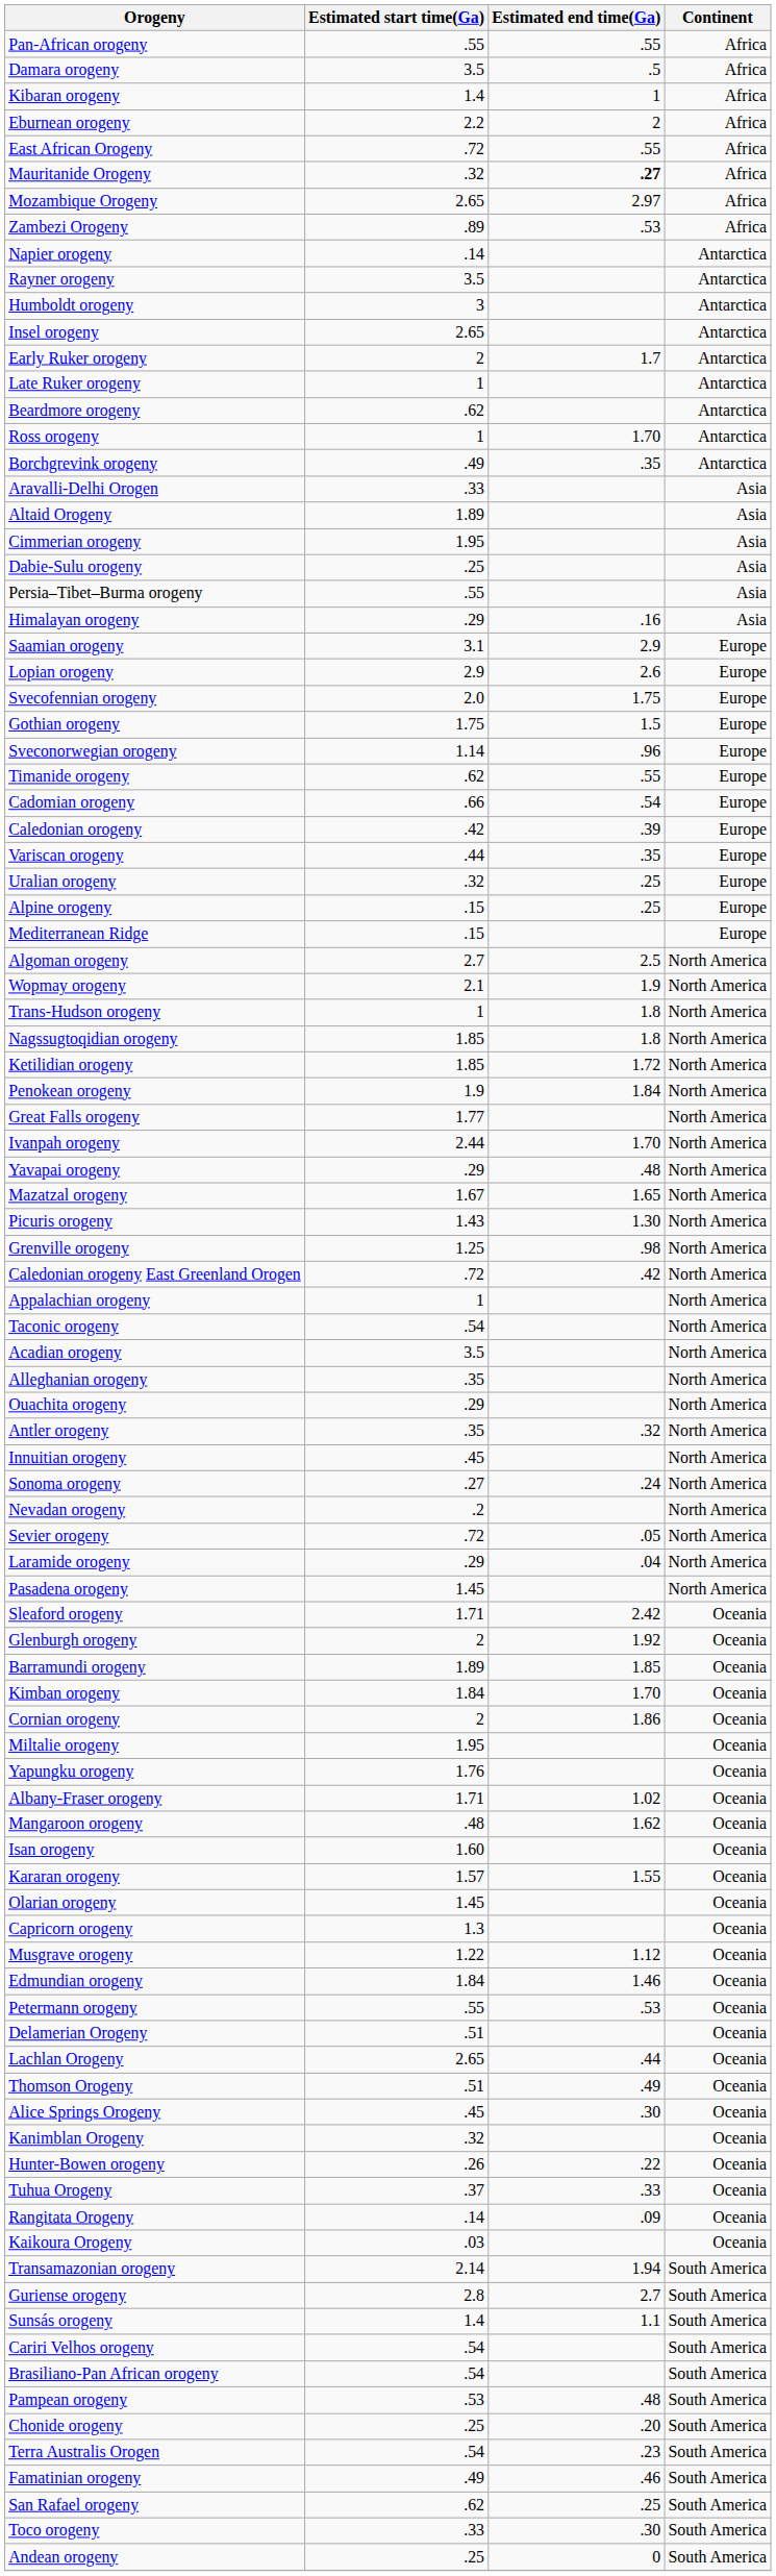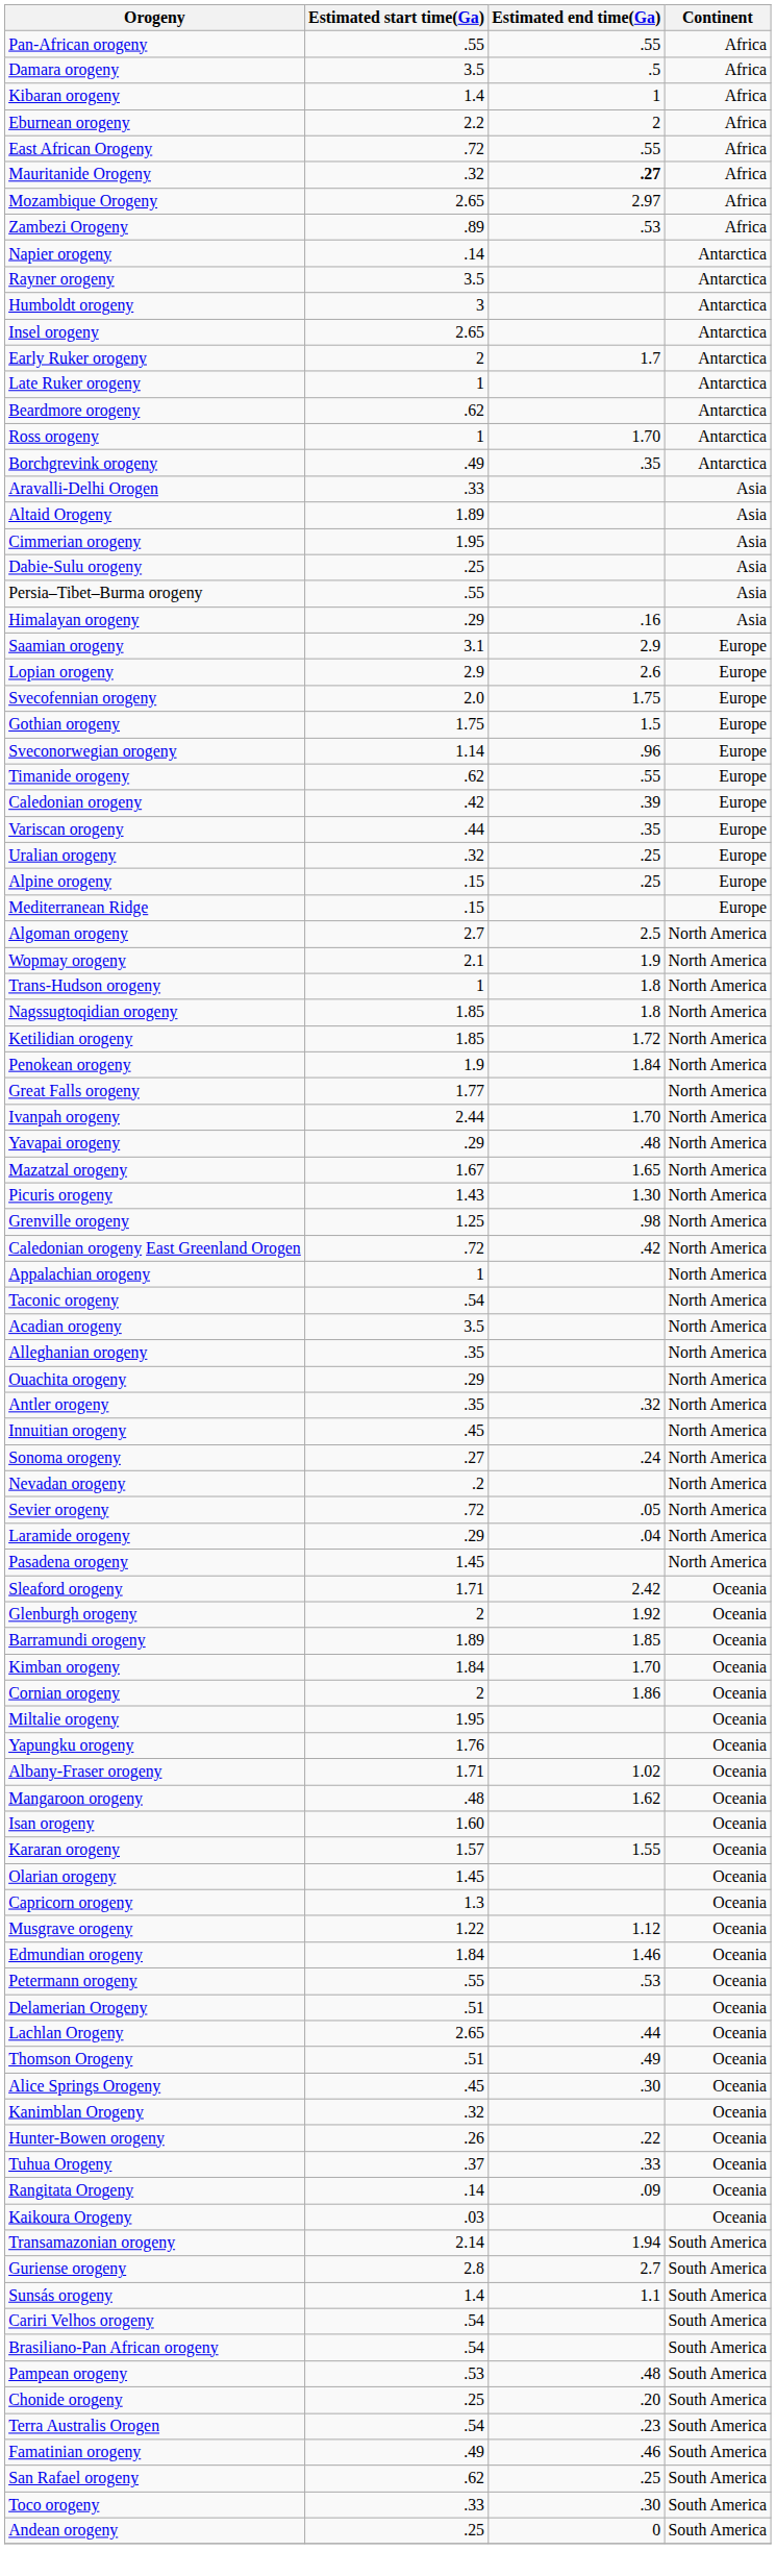- row: Cadomian orogeny | .66 | .54 | Europe
